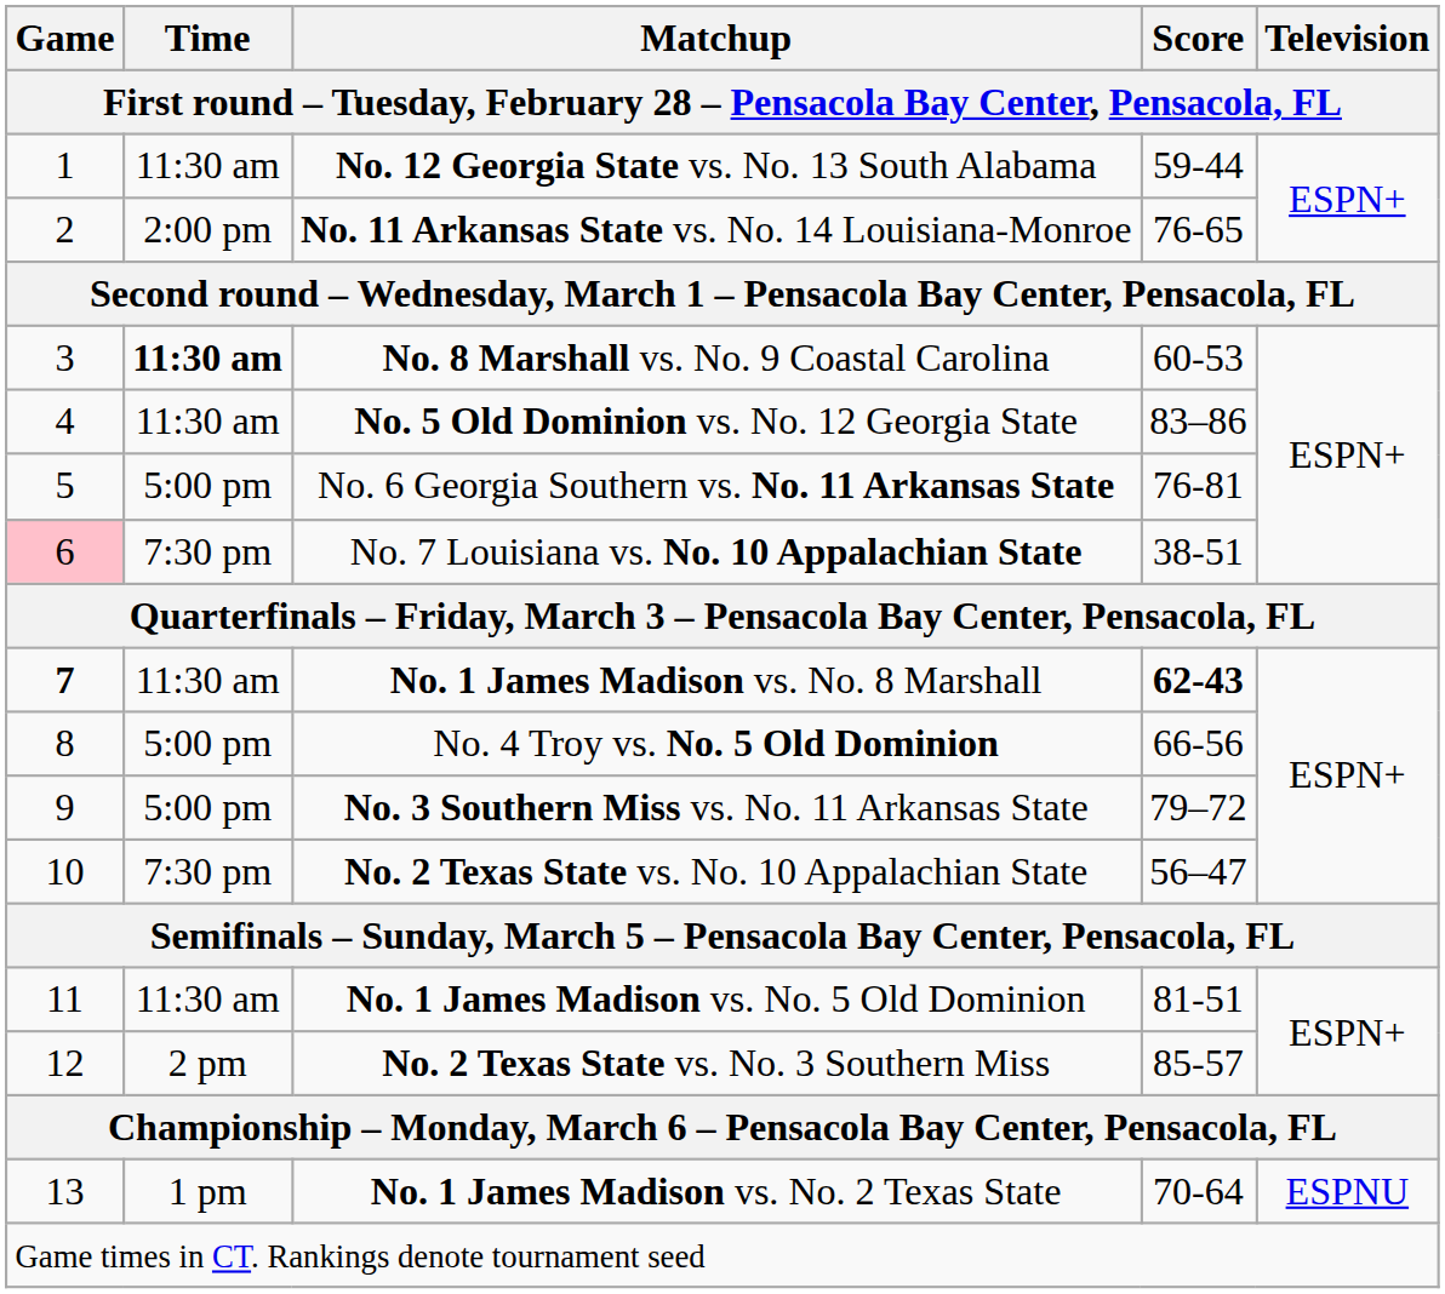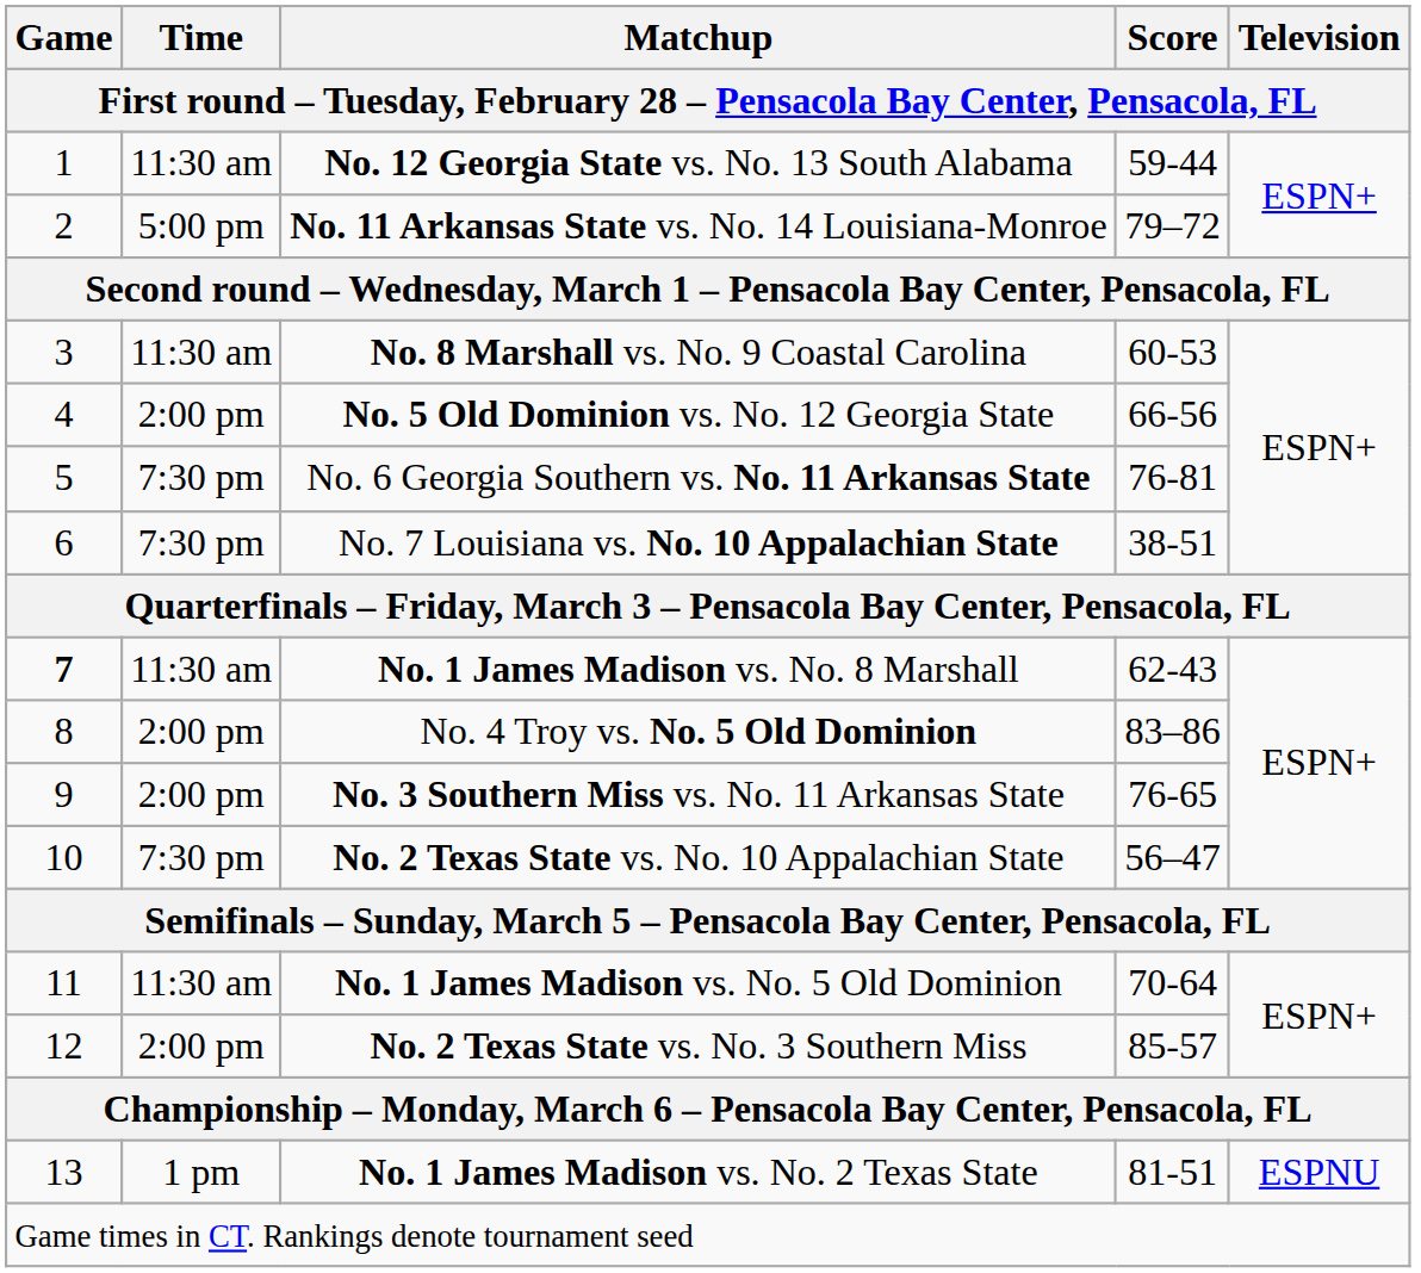No. 11 Arkansas State vs. No. 14 Louisiana-Monroe | Time: 2:00 pm -> 5:00 pm
No. 11 Arkansas State vs. No. 14 Louisiana-Monroe | Score: 76-65 -> 79–72
No. 8 Marshall vs. No. 9 Coastal Carolina | Time: bold -> normal
No. 5 Old Dominion vs. No. 12 Georgia State | Time: 11:30 am -> 2:00 pm
No. 5 Old Dominion vs. No. 12 Georgia State | Score: 83–86 -> 66-56
No. 6 Georgia Southern vs. No. 11 Arkansas State | Time: 5:00 pm -> 7:30 pm
No. 7 Louisiana vs. No. 10 Appalachian State | Game: pink background -> no background
No. 1 James Madison vs. No. 8 Marshall | Score: bold -> normal
No. 4 Troy vs. No. 5 Old Dominion | Time: 5:00 pm -> 2:00 pm
No. 4 Troy vs. No. 5 Old Dominion | Score: 66-56 -> 83–86
No. 3 Southern Miss vs. No. 11 Arkansas State | Time: 5:00 pm -> 2:00 pm
No. 3 Southern Miss vs. No. 11 Arkansas State | Score: 79–72 -> 76-65
No. 1 James Madison vs. No. 5 Old Dominion | Score: 81-51 -> 70-64
No. 2 Texas State vs. No. 3 Southern Miss | Time: 2 pm -> 2:00 pm
No. 1 James Madison vs. No. 2 Texas State | Score: 70-64 -> 81-51
